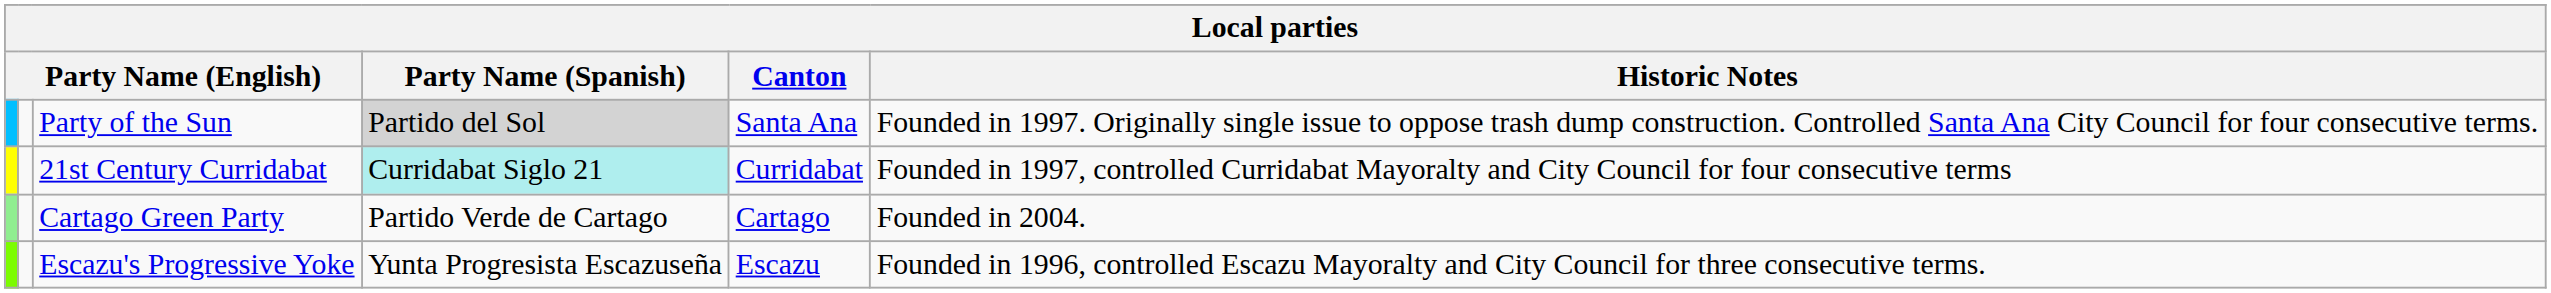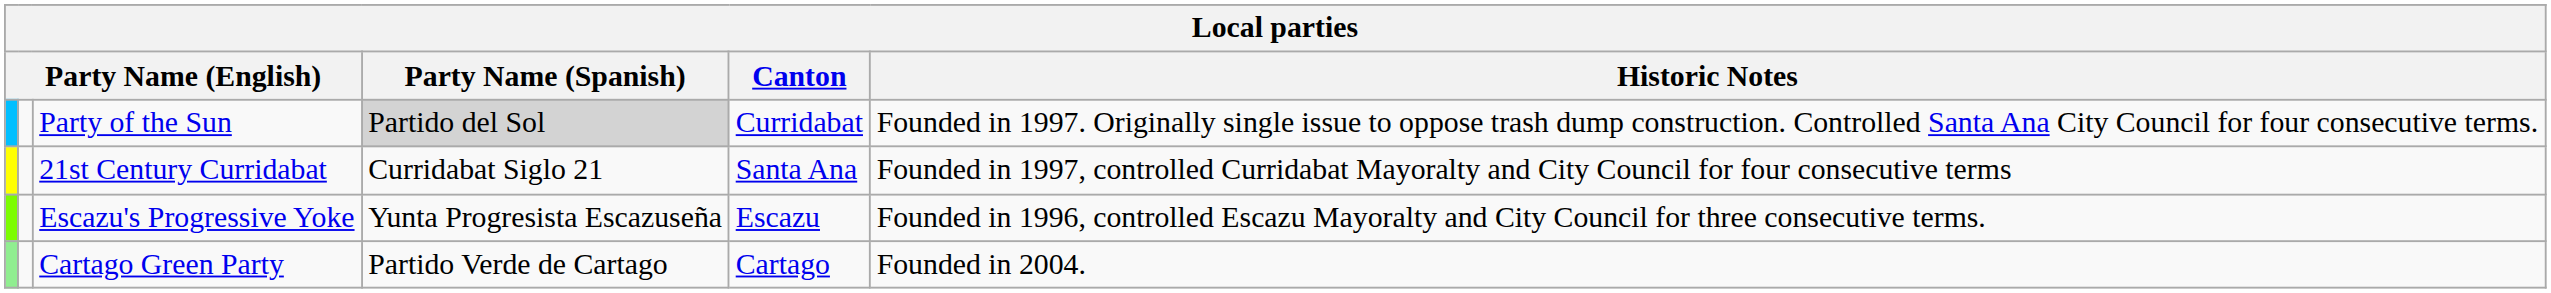Party of the Sun | Canton: Santa Ana -> Curridabat
21st Century Curridabat | Party Name (Spanish): paleturquoise background -> no background
21st Century Curridabat | Canton: Curridabat -> Santa Ana
rows swapped: Escazu's Progressive Yoke <-> Cartago Green Party
